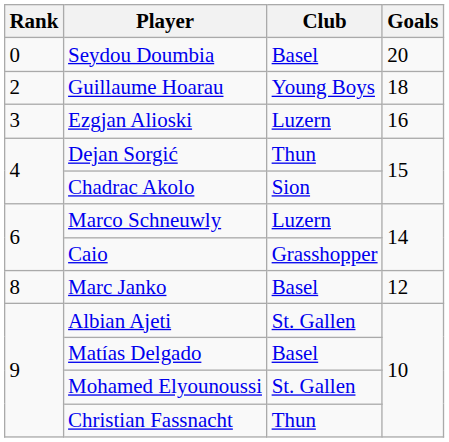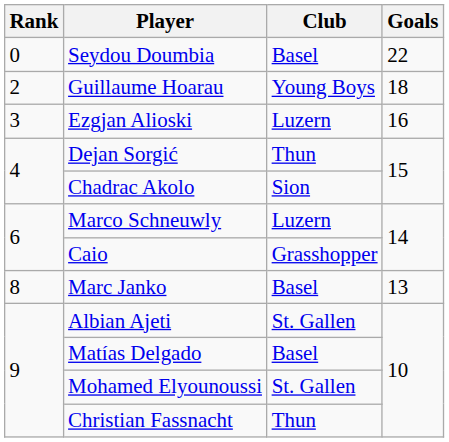Seydou Doumbia | Goals: 20 -> 22
Marc Janko | Goals: 12 -> 13
